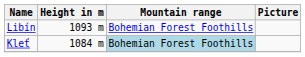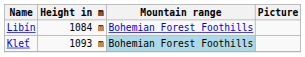Libín | Height in m: 1093 m -> 1084 m
Kleť | Height in m: 1084 m -> 1093 m
